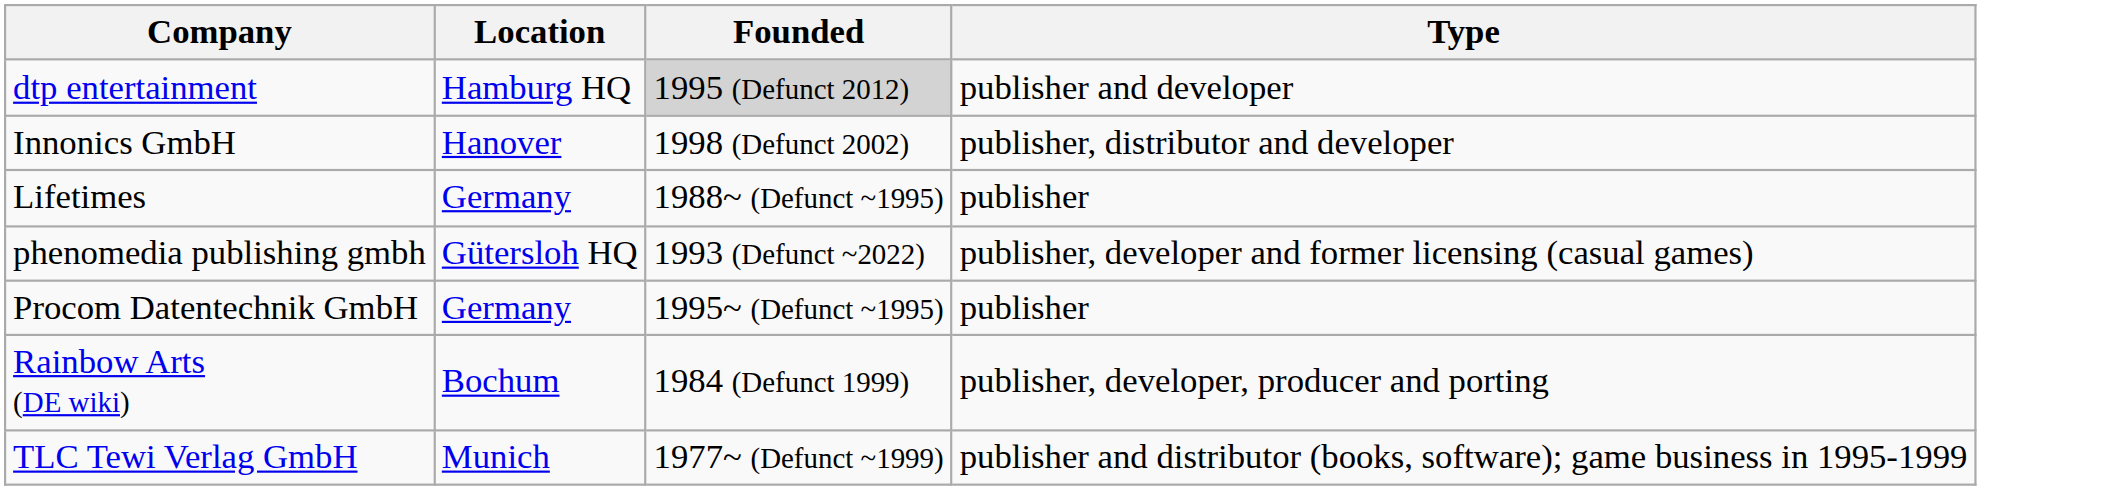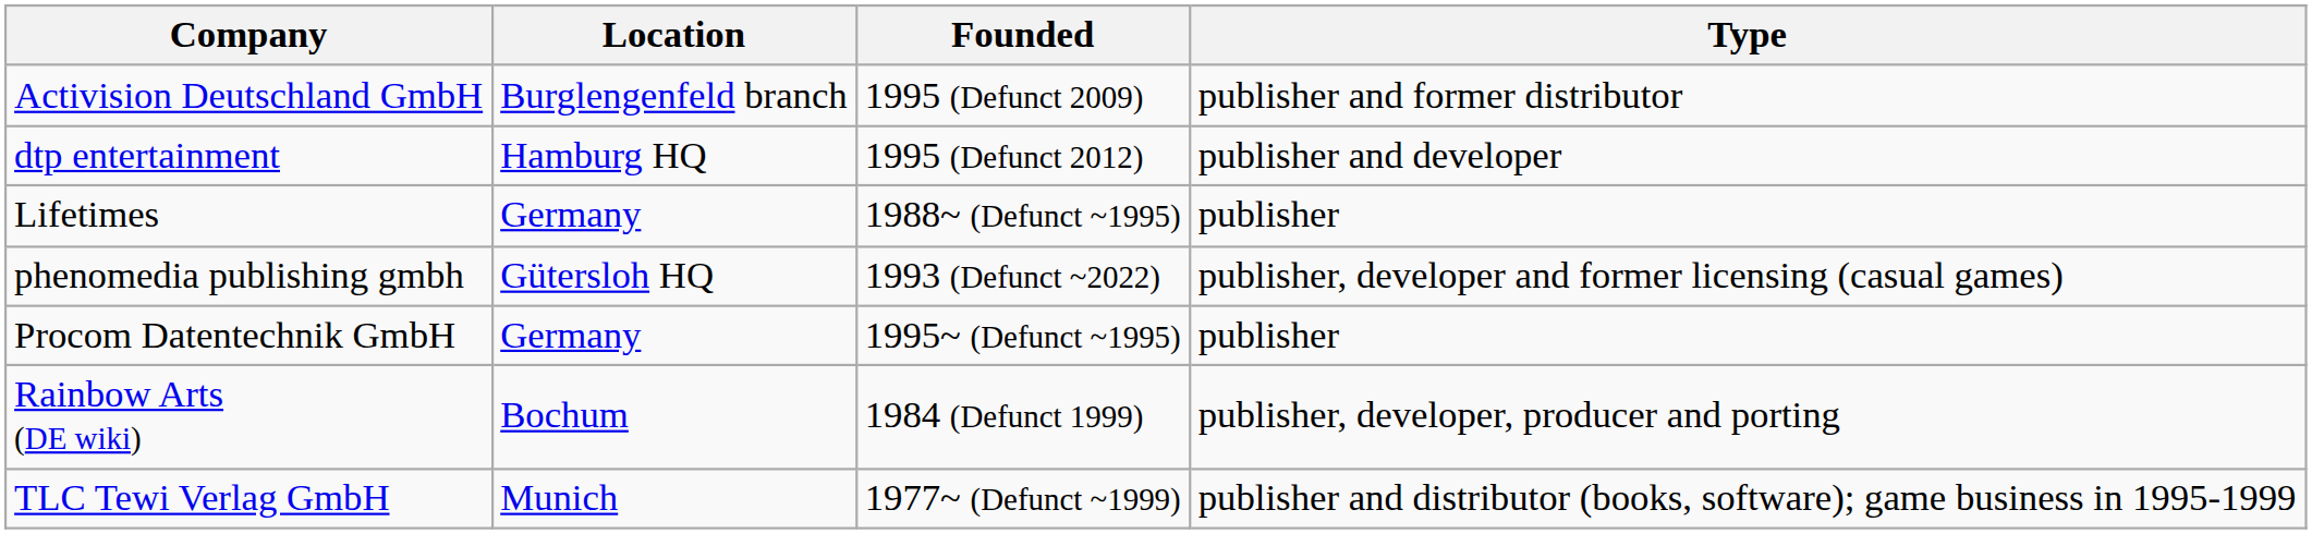+ row: Activision Deutschland GmbH | Burglengenfeld branch | 1995 (Defunct 2009) | publisher and former distributor
dtp entertainment | Founded: lightgrey background -> no background
- row: Innonics GmbH | Hanover | 1998 (Defunct 2002) | publisher, distributor and developer
